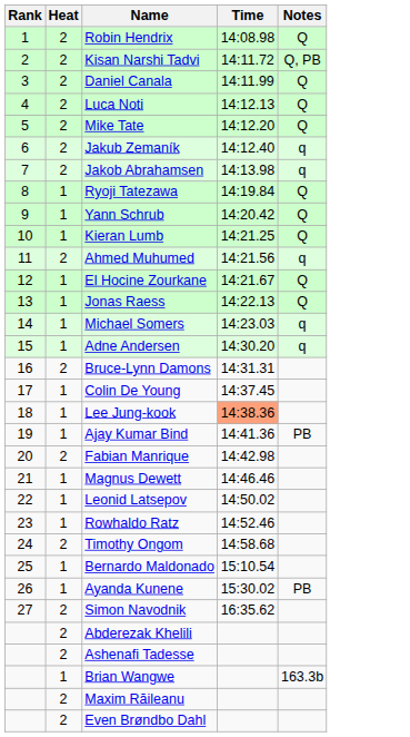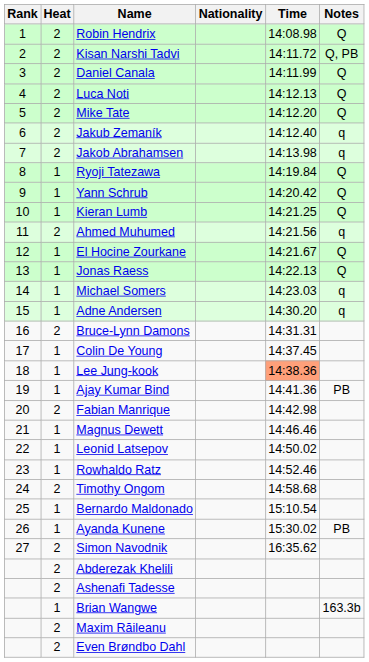+ column: Nationality
